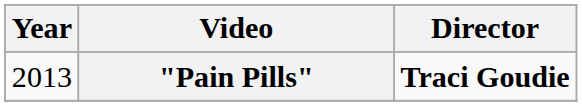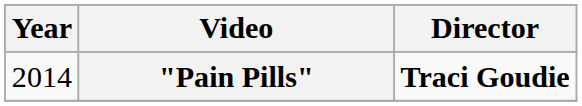"Pain Pills" | Year: 2013 -> 2014
